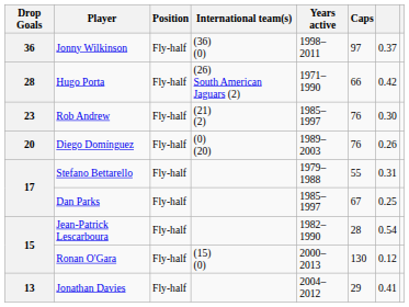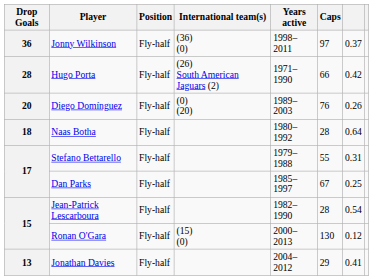- row: 23 | Rob Andrew | Fly-half | (21) (2) | 1985–1997 | 76 | 0.30
+ row: 18 | Naas Botha | Fly-half | 1980–1992 | 28 | 0.64
